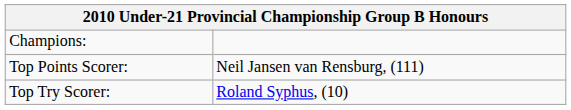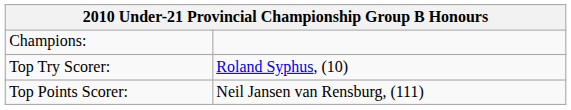rows swapped: Top Try Scorer: <-> Top Points Scorer:
